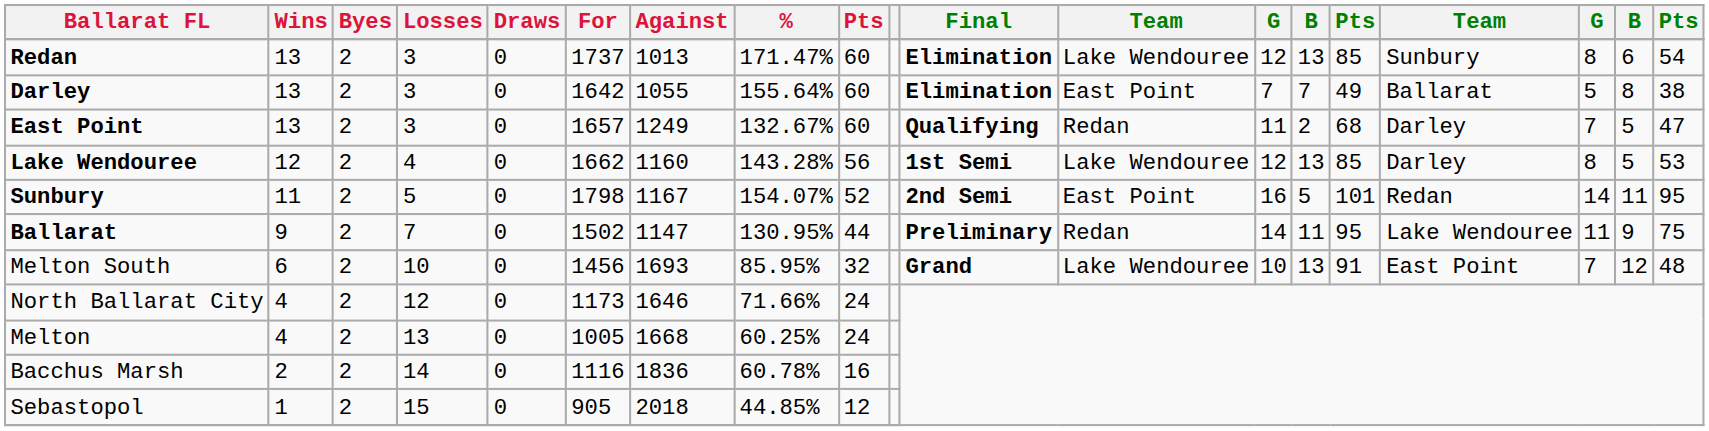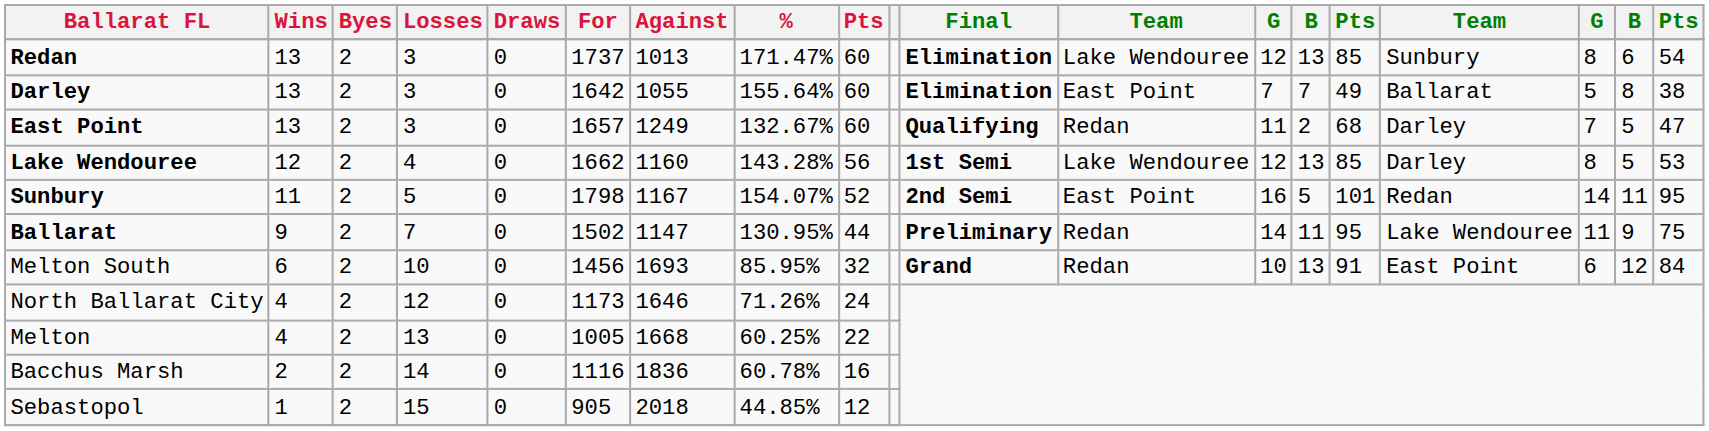Melton South | column 12: Lake Wendouree -> Redan
Melton South | column 17: 7 -> 6
Melton South | column 19: 48 -> 84
North Ballarat City | %: 71.66% -> 71.26%
Melton | column 9: 24 -> 22
